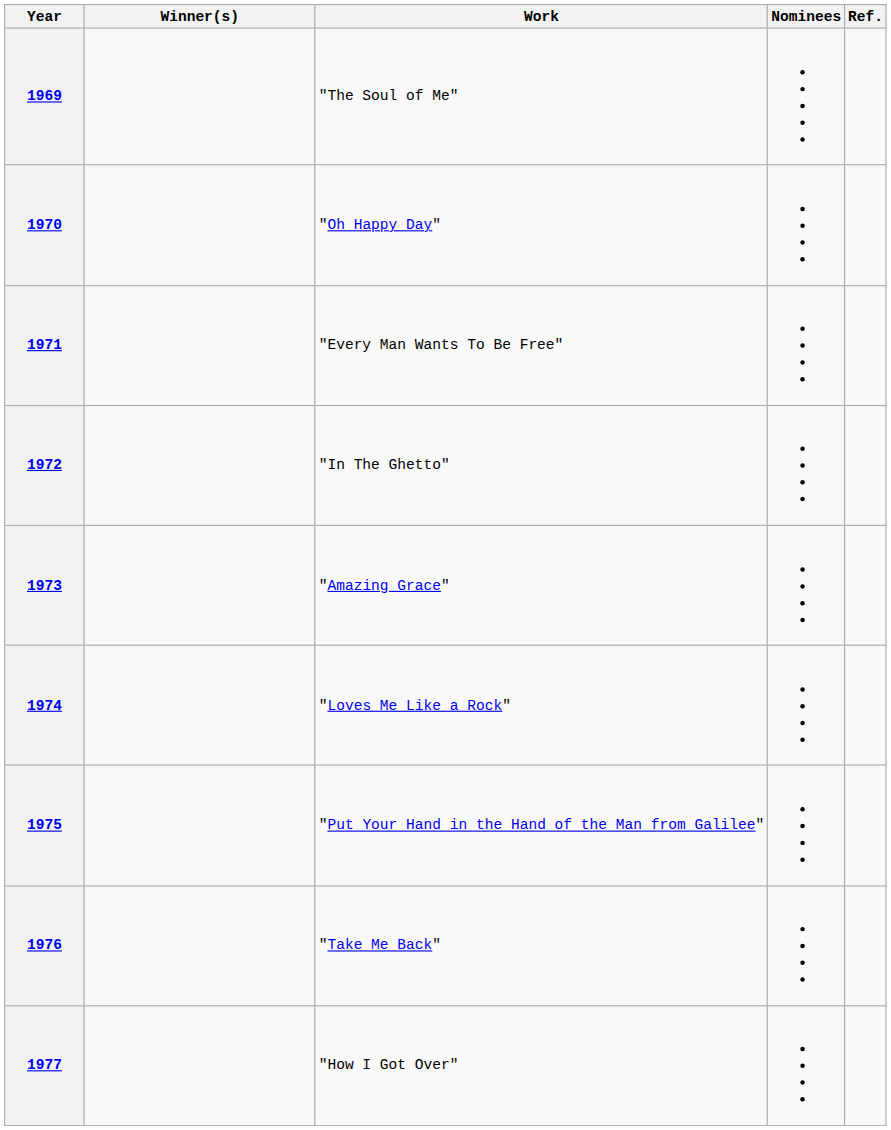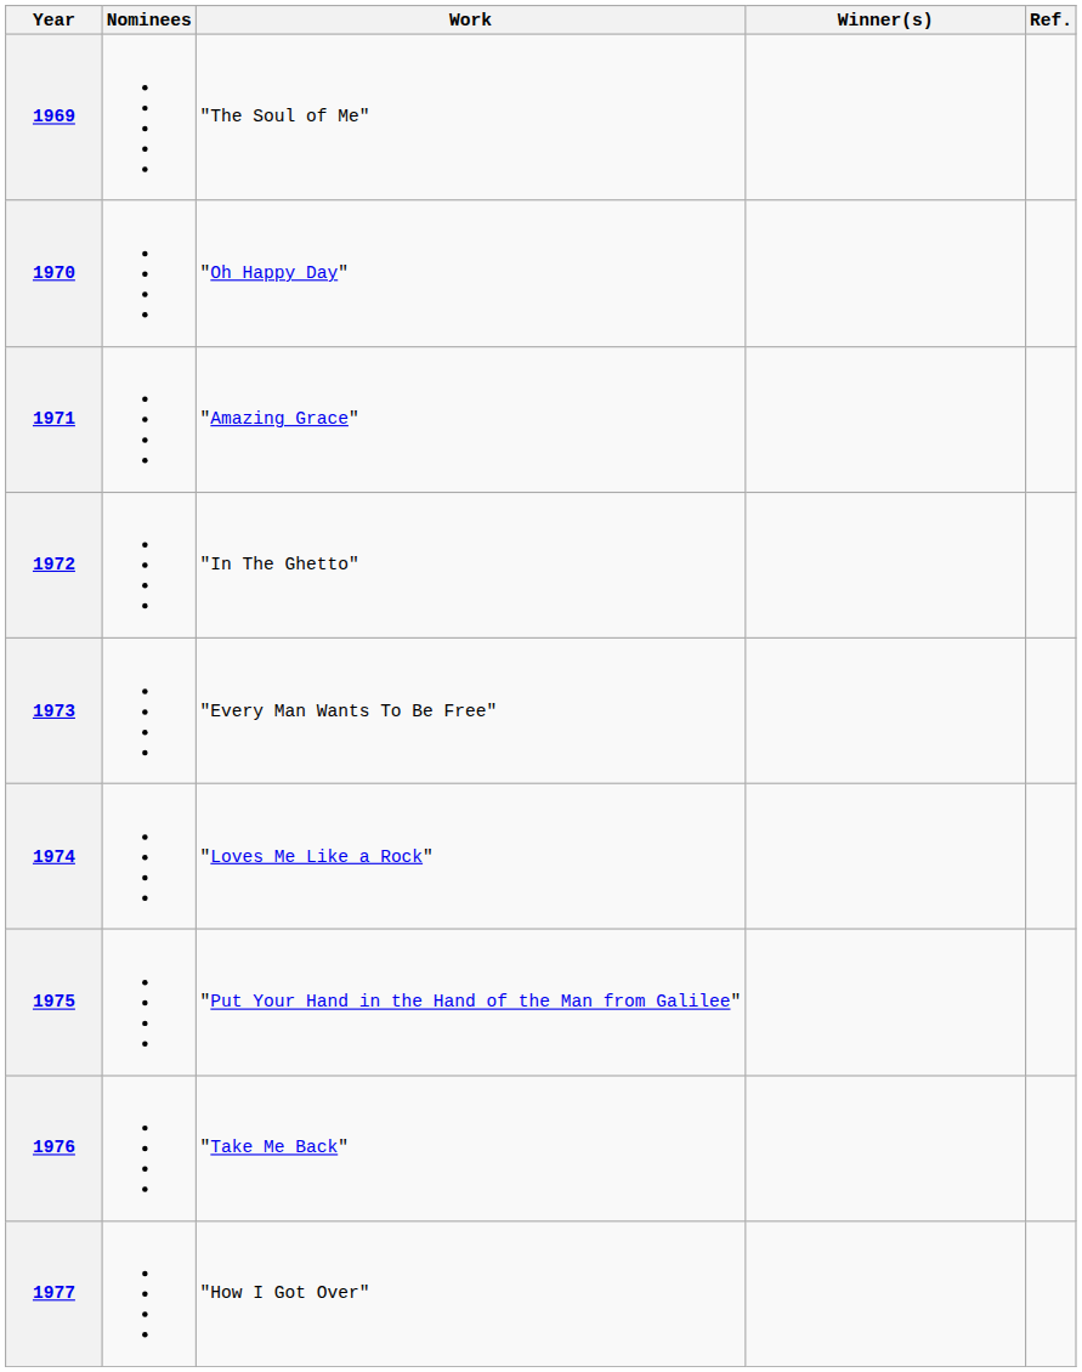columns swapped: Winner(s) <-> Nominees
1971 | Work: "Every Man Wants To Be Free" -> "Amazing Grace"
1973 | Work: "Amazing Grace" -> "Every Man Wants To Be Free"
